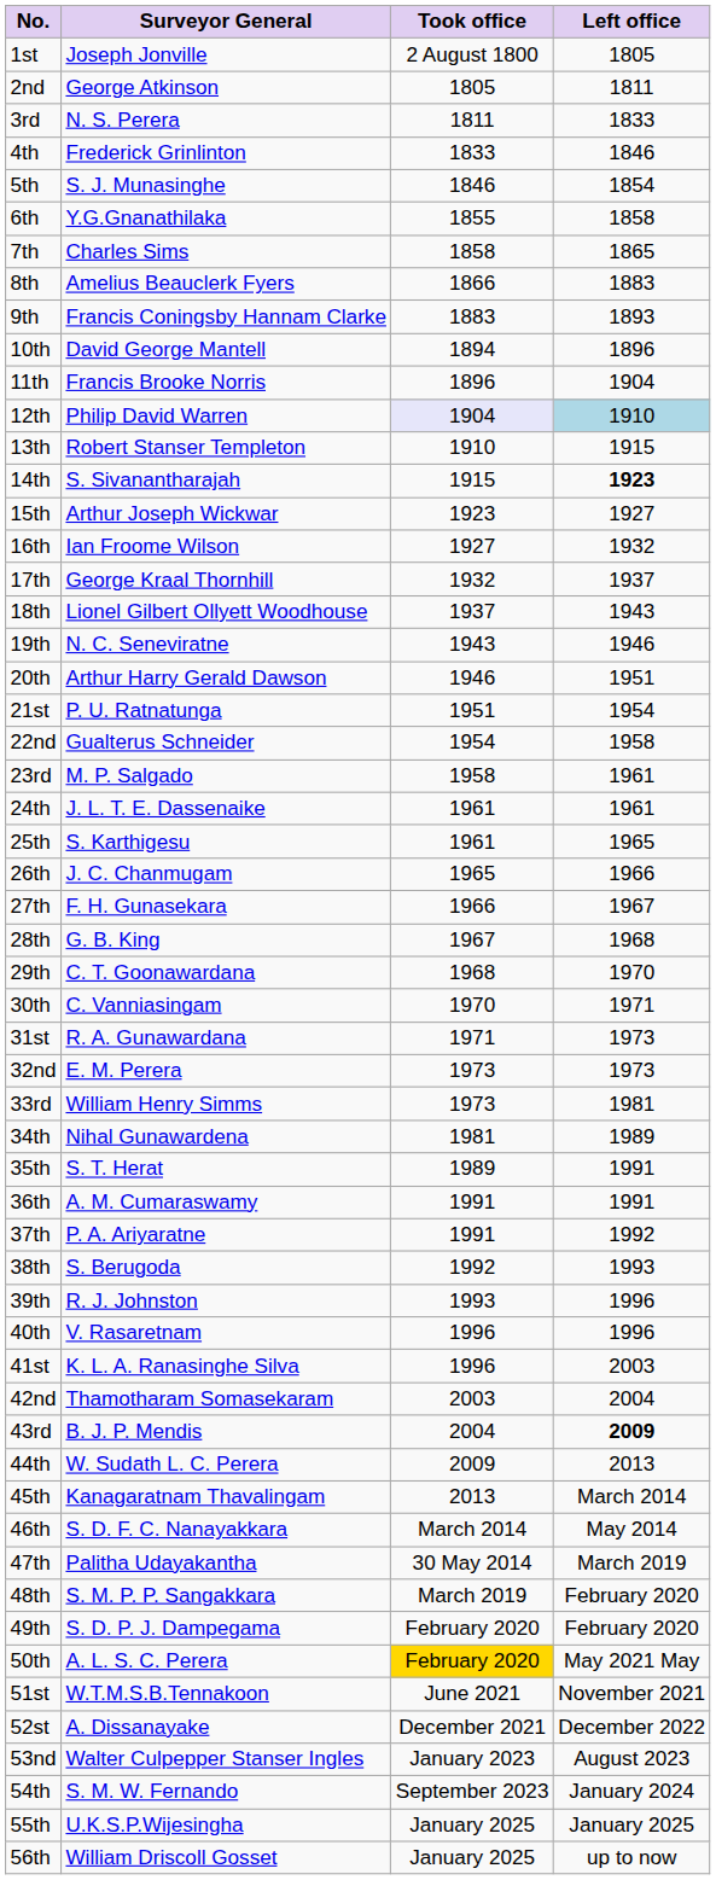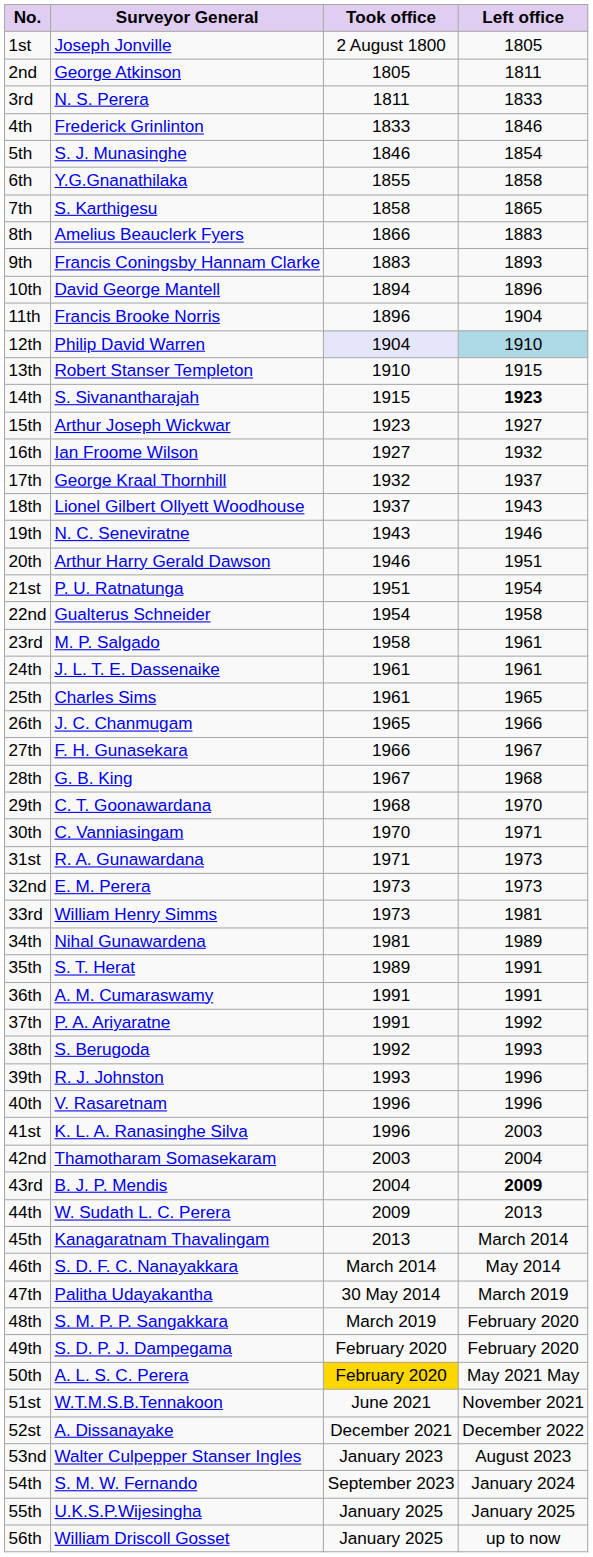7th | Surveyor General: Charles Sims -> S. Karthigesu
25th | Surveyor General: S. Karthigesu -> Charles Sims
